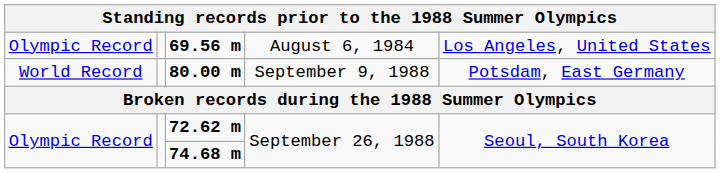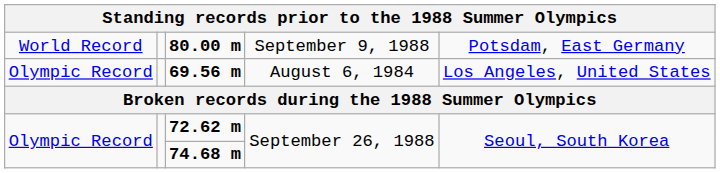rows swapped: 80.00 m <-> 69.56 m
